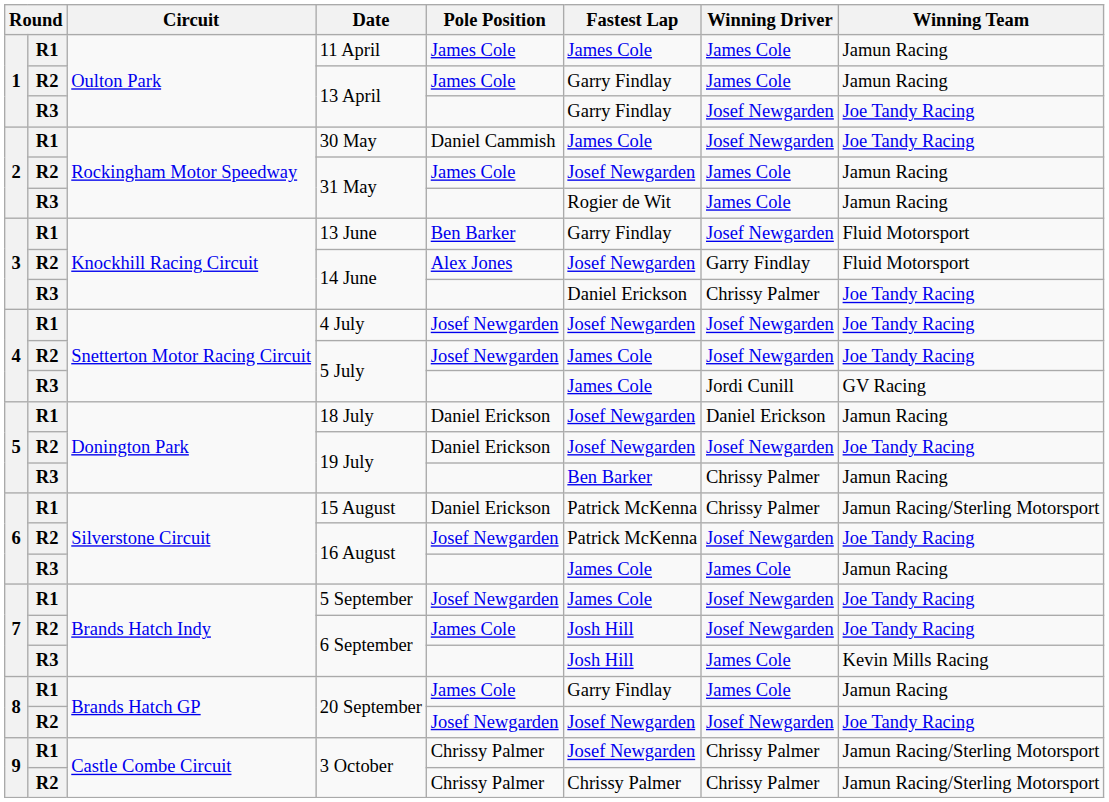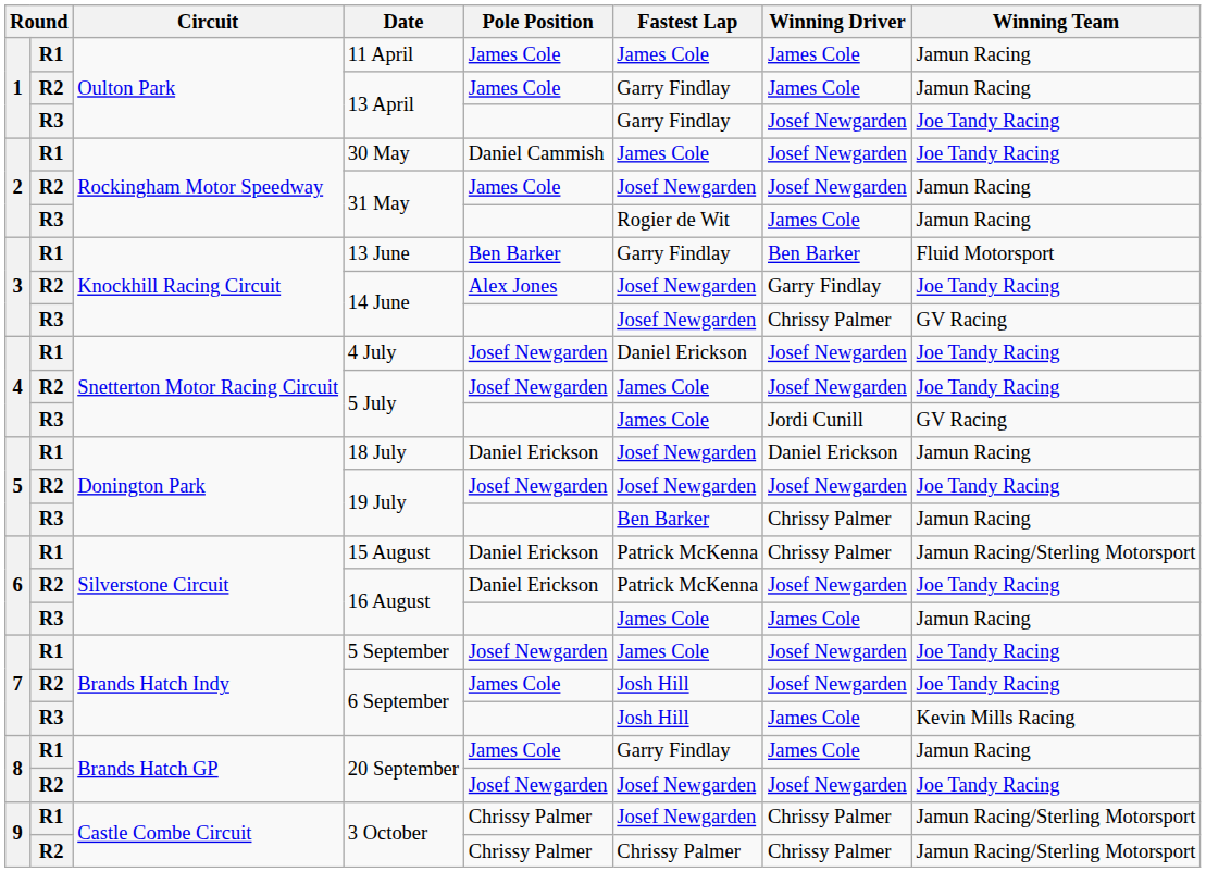R2 / 31 May | Winning Driver: James Cole -> Josef Newgarden
13 June | Winning Driver: Josef Newgarden -> Ben Barker
R2 / 14 June | Winning Team: Fluid Motorsport -> Joe Tandy Racing
R3 / 14 June | Fastest Lap: Daniel Erickson -> Josef Newgarden
R3 / 14 June | Winning Team: Joe Tandy Racing -> GV Racing
4 July | Fastest Lap: Josef Newgarden -> Daniel Erickson
R2 / 19 July | Pole Position: Daniel Erickson -> Josef Newgarden
R2 / 16 August | Pole Position: Josef Newgarden -> Daniel Erickson
